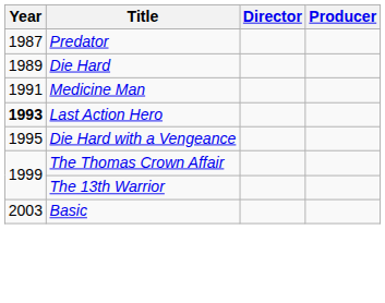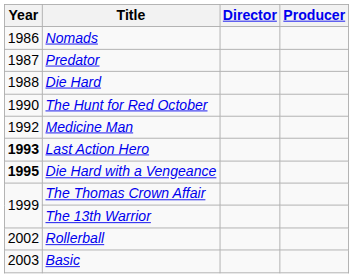+ row: 1986 | Nomads
Die Hard | Year: 1989 -> 1988
+ row: 1990 | The Hunt for Red October
Medicine Man | Year: 1991 -> 1992
Die Hard with a Vengeance | Year: normal -> bold
+ row: 2002 | Rollerball
